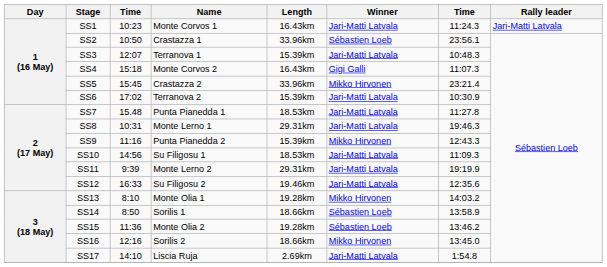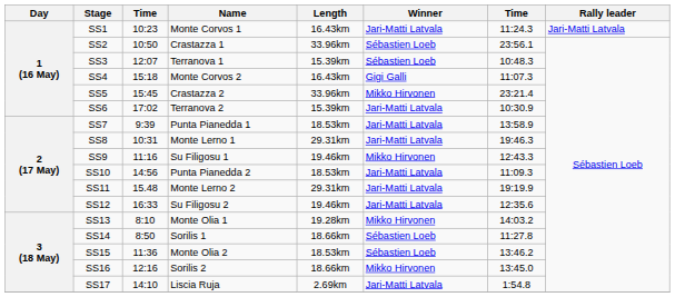SS3 | Winner: Jari-Matti Latvala -> Sébastien Loeb
SS7 | column 3: 15.48 -> 9:39
SS7 | column 7: 11:27.8 -> 13:58.9
SS9 | Name: Punta Pianedda 2 -> Su Filigosu 1
SS9 | Length: 15.39km -> 19.46km
SS10 | Name: Su Filigosu 1 -> Punta Pianedda 2
SS11 | column 3: 9:39 -> 15.48
SS14 | column 7: 13:58.9 -> 11:27.8
SS15 | Length: 19.28km -> 18.53km
